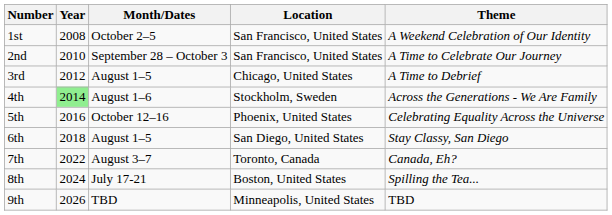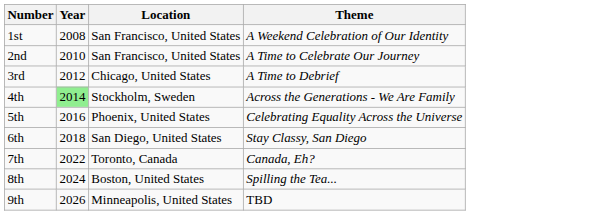- column: Month/Dates | October 2–5 | September 28 – October 3 | August 1–5 | August 1–6 | October 12–16 | August 1–5 | August 3–7 | July 17-21 | TBD
